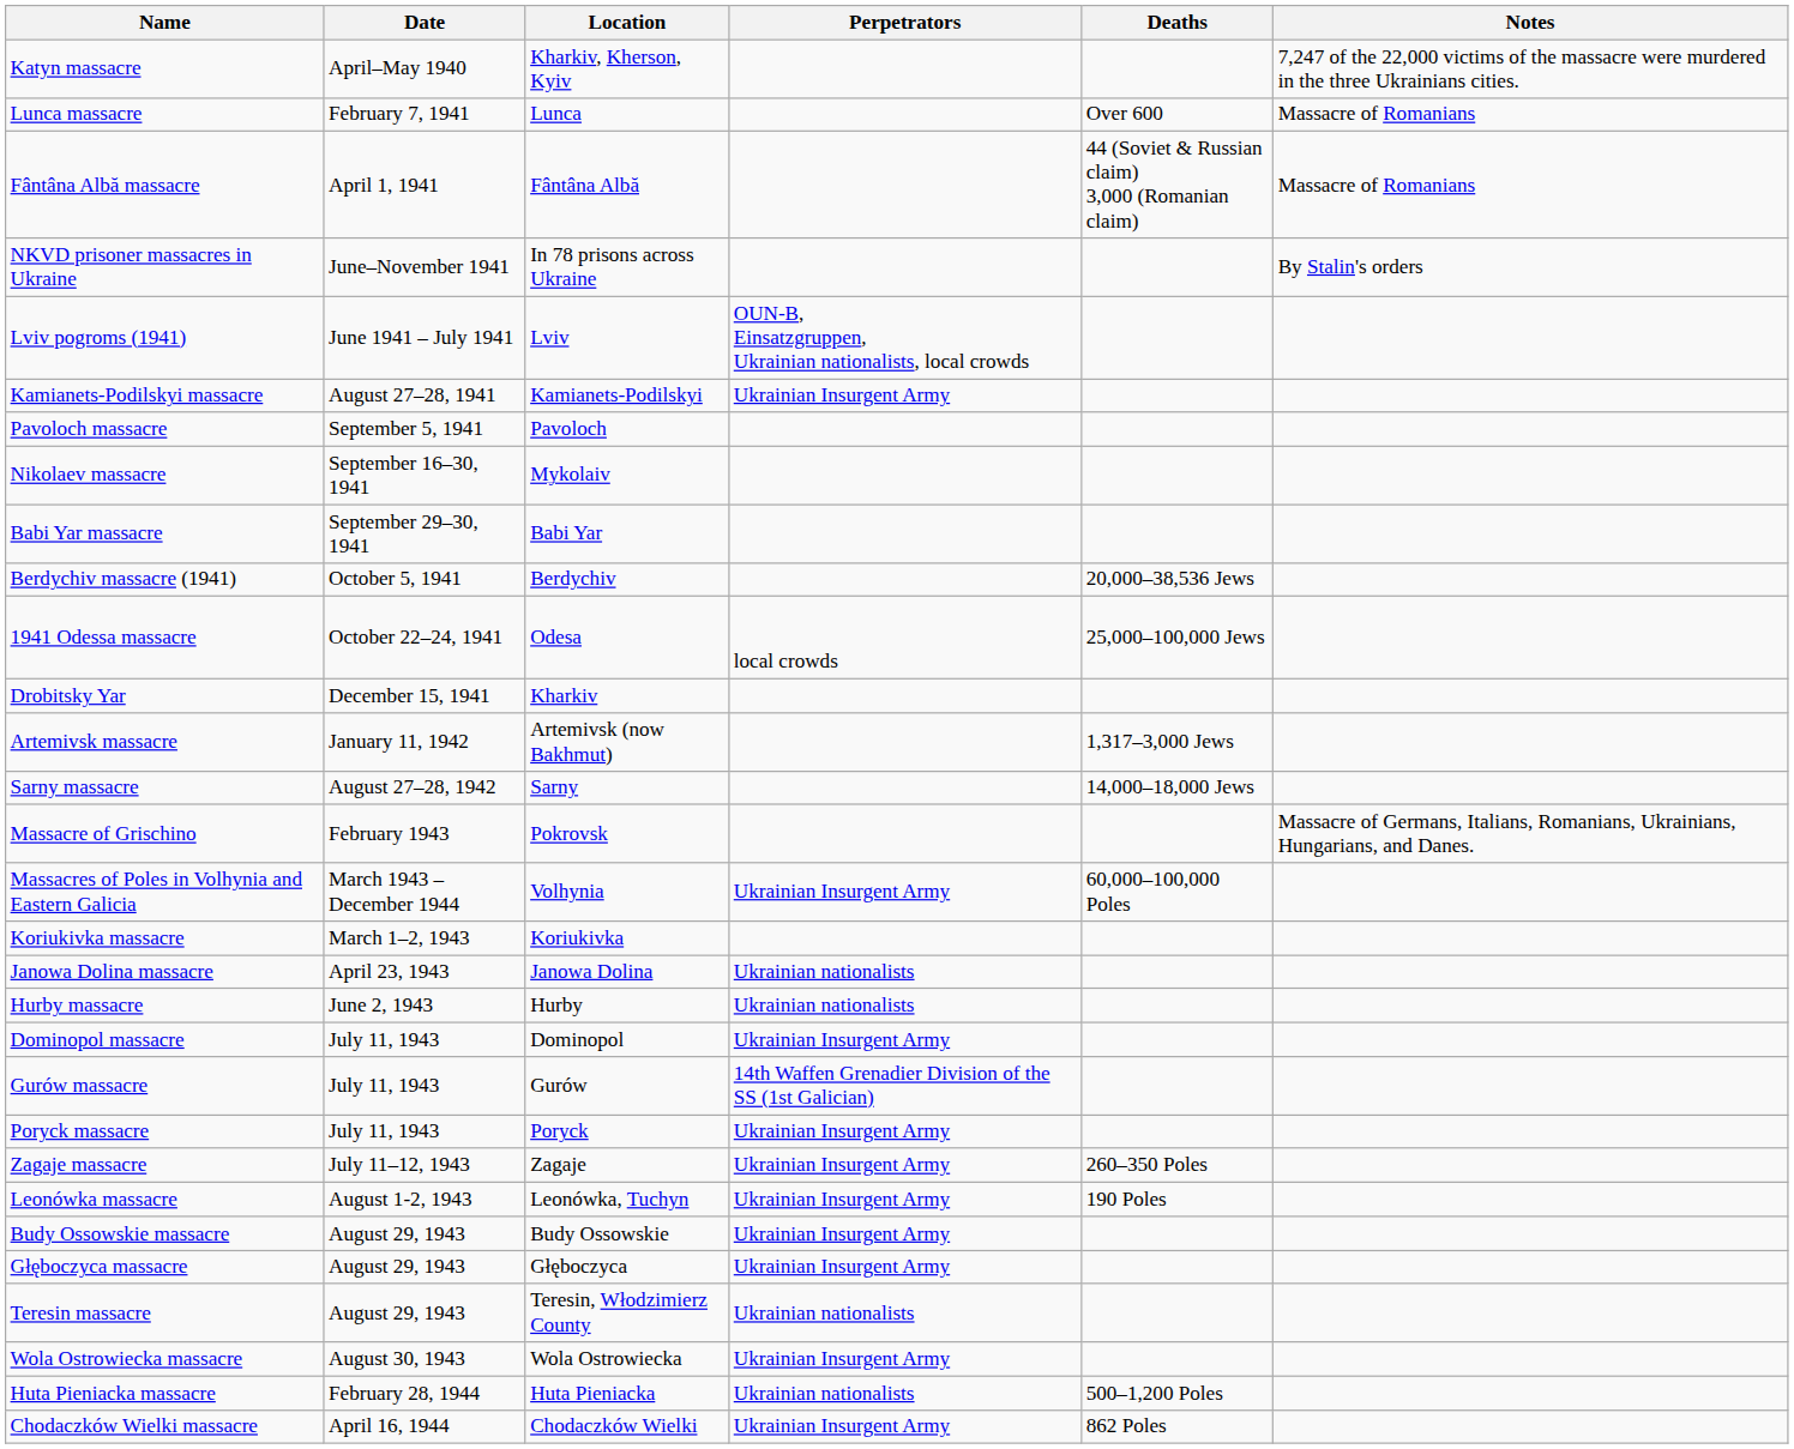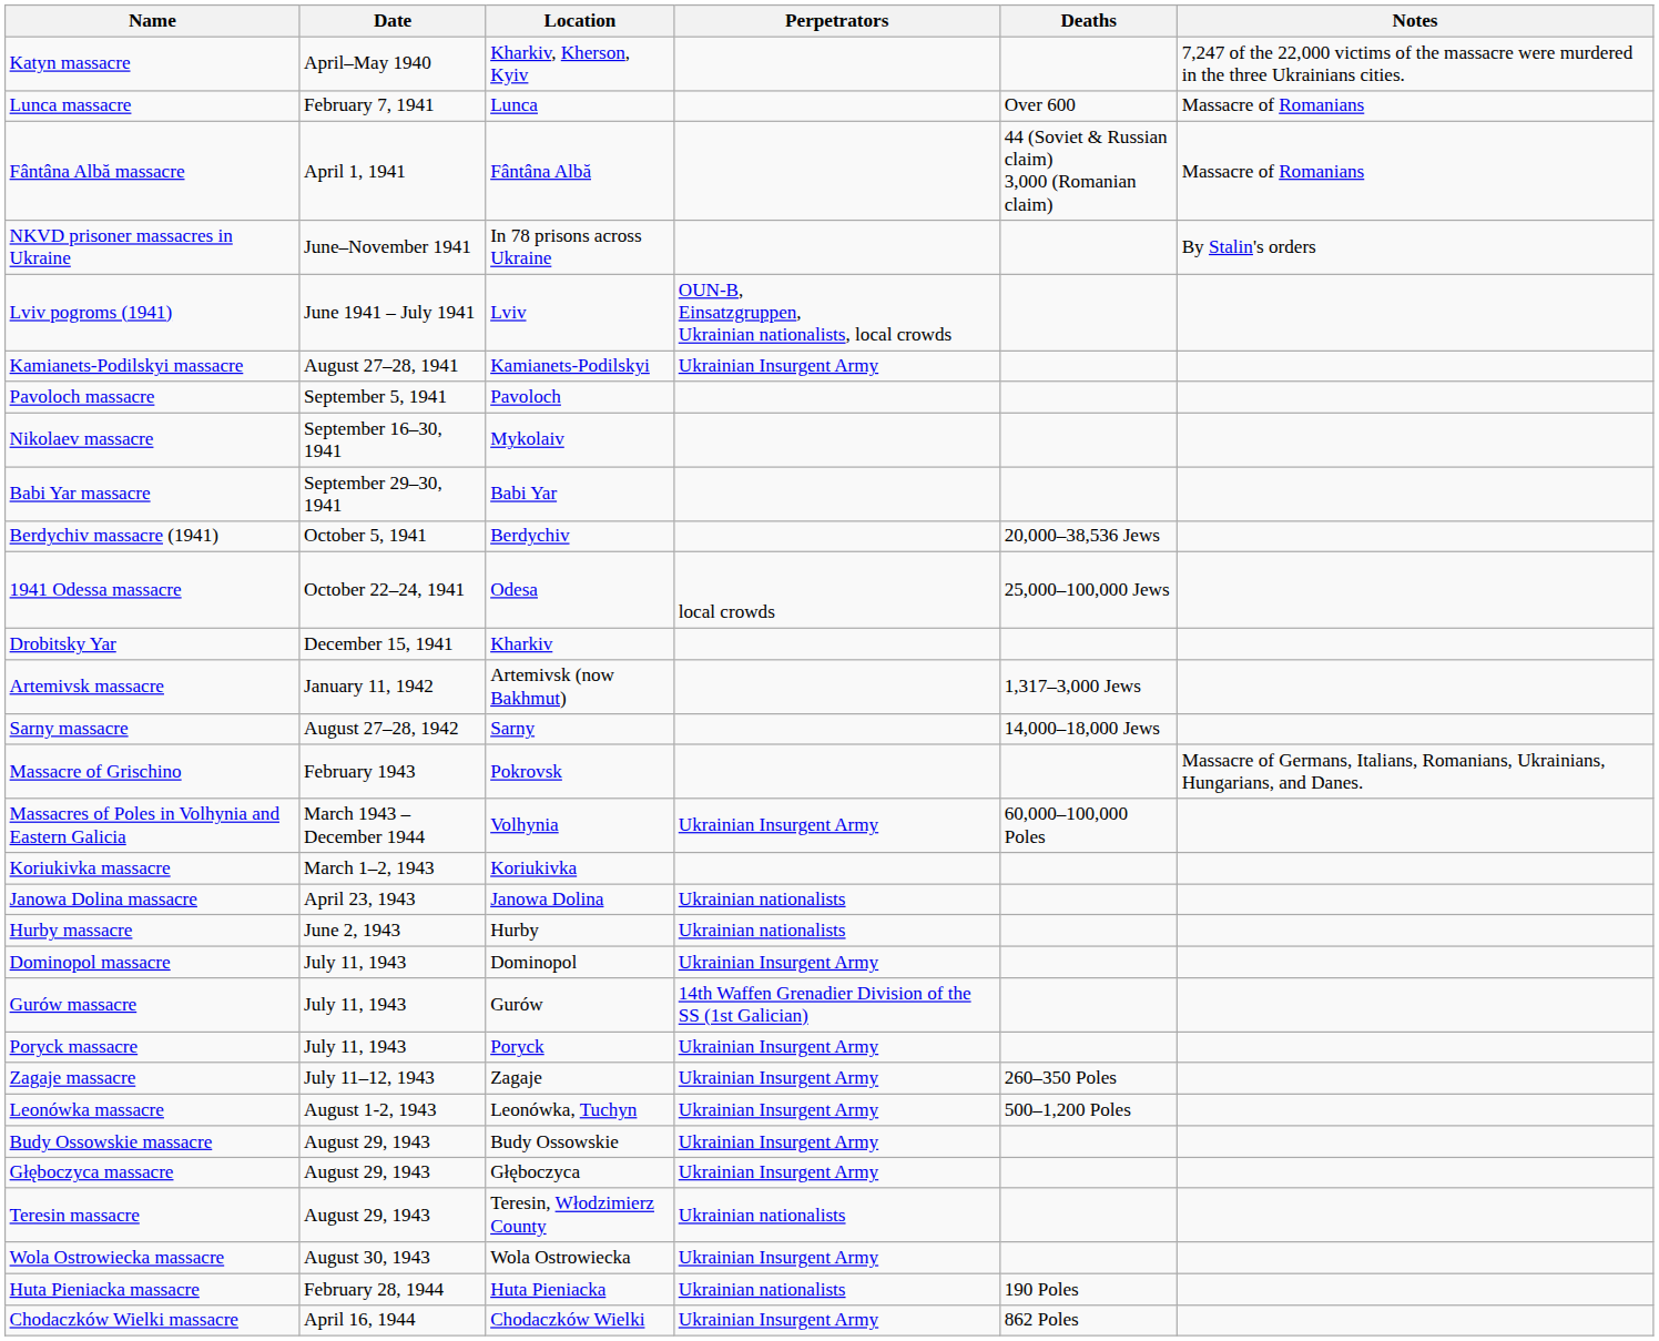Leonówka massacre | Deaths: 190 Poles -> 500–1,200 Poles
Huta Pieniacka massacre | Deaths: 500–1,200 Poles -> 190 Poles
